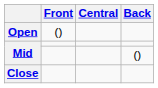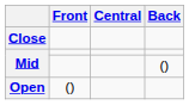rows swapped: Close <-> Open
